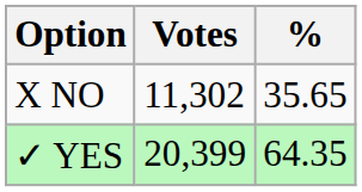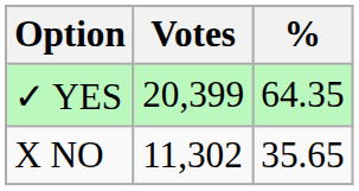rows swapped: ✓ YES <-> X NO
